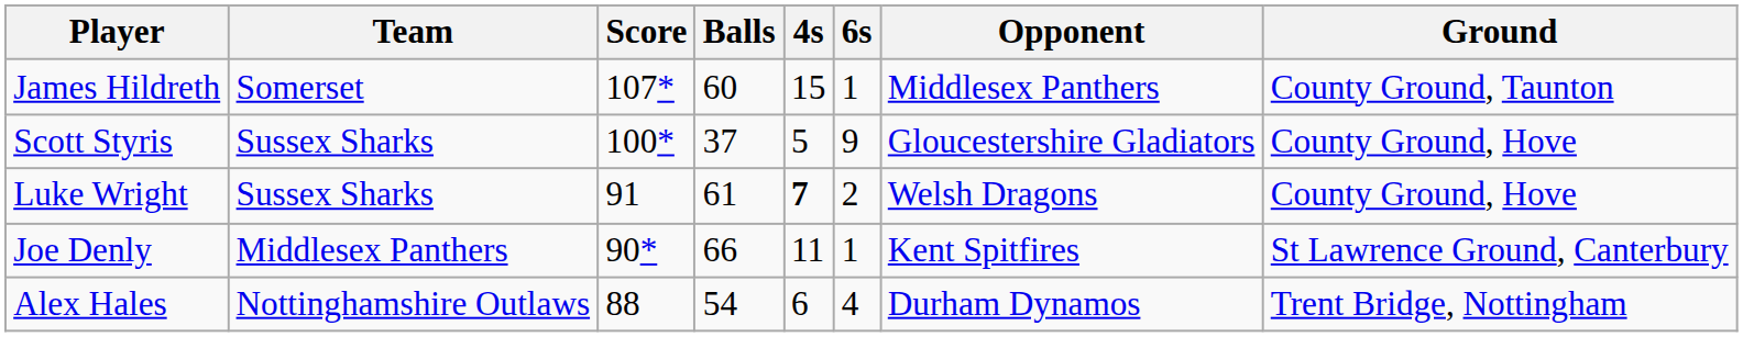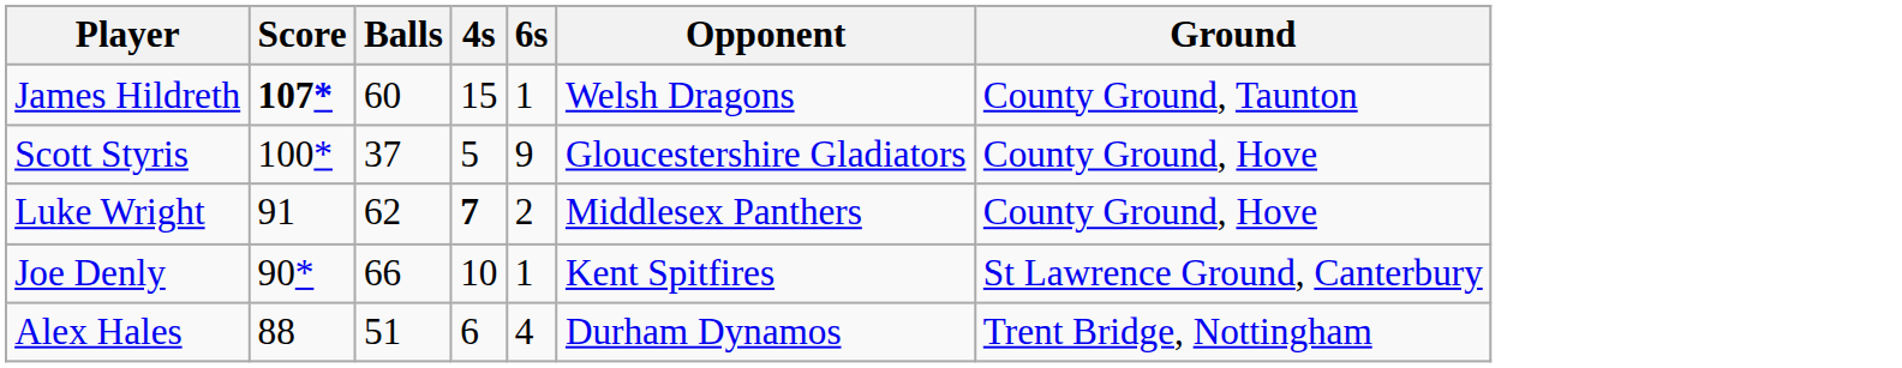- column: Team | Somerset | Sussex Sharks | Sussex Sharks | Middlesex Panthers | Nottinghamshire Outlaws
James Hildreth | Score: normal -> bold
James Hildreth | Opponent: Middlesex Panthers -> Welsh Dragons
Luke Wright | Balls: 61 -> 62
Luke Wright | Opponent: Welsh Dragons -> Middlesex Panthers
Joe Denly | 4s: 11 -> 10
Alex Hales | Balls: 54 -> 51
